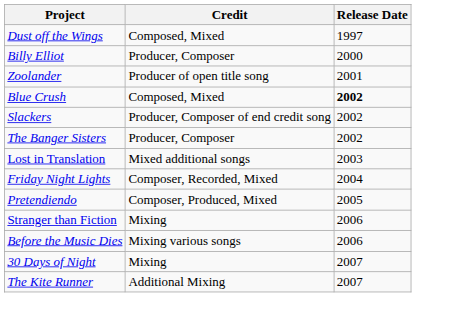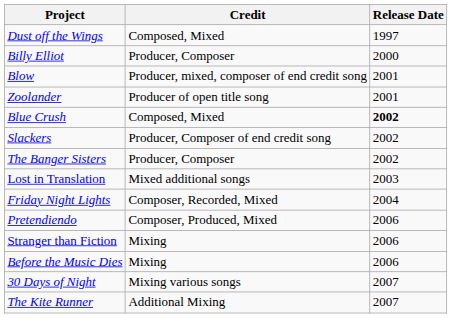+ row: Blow | Producer, mixed, composer of end credit song | 2001
Pretendiendo | Release Date: 2005 -> 2006
Before the Music Dies | Credit: Mixing various songs -> Mixing
30 Days of Night | Credit: Mixing -> Mixing various songs
